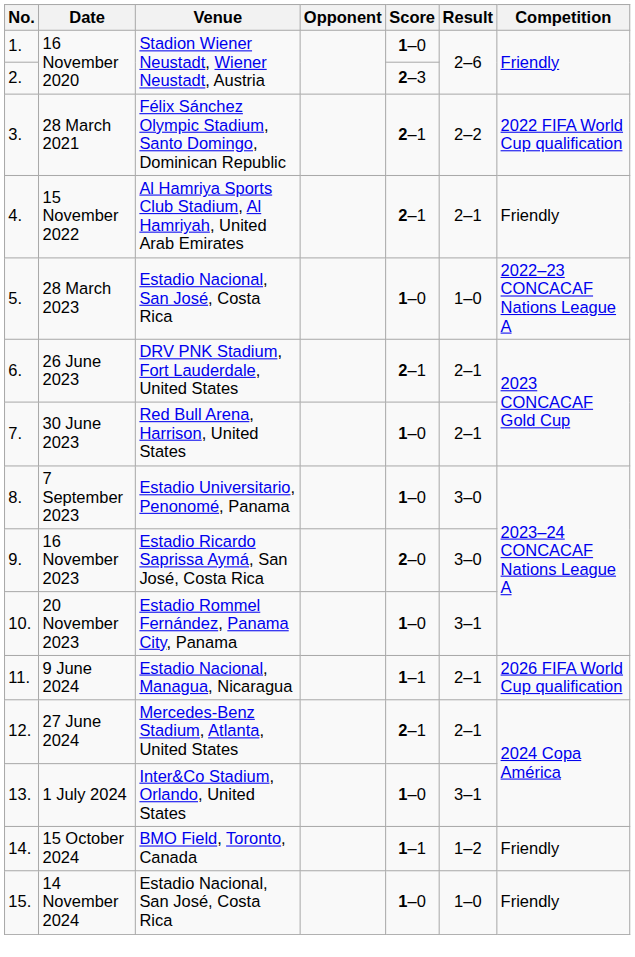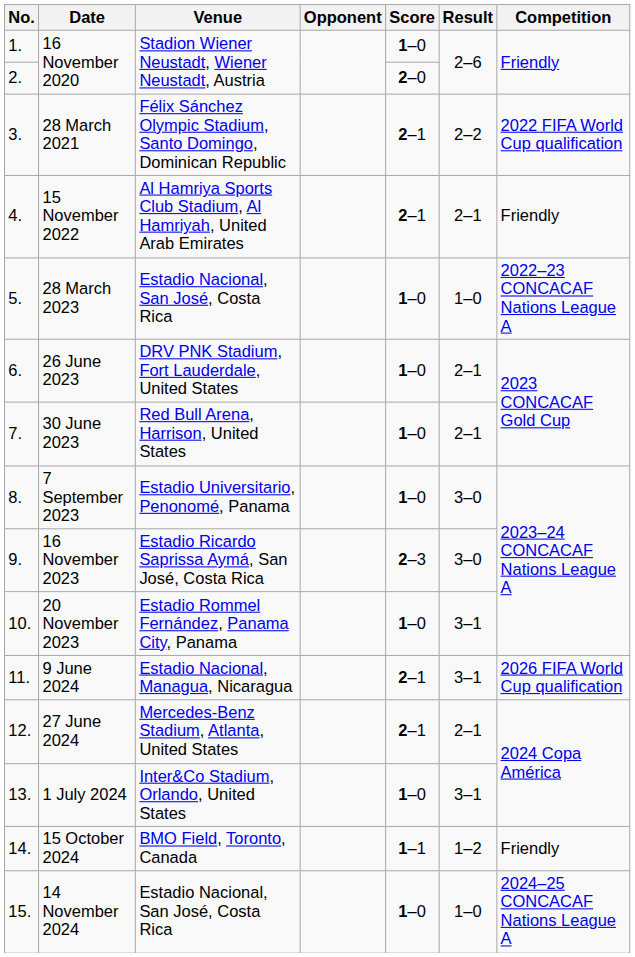2. / 16 November 2020 | Score: 2–3 -> 2–0
26 June 2023 | Score: 2–1 -> 1–0
16 November 2023 | Score: 2–0 -> 2–3
9 June 2024 | Score: 1–1 -> 2–1
9 June 2024 | Result: 2–1 -> 3–1
14 November 2024 | Competition: Friendly -> 2024–25 CONCACAF Nations League A
